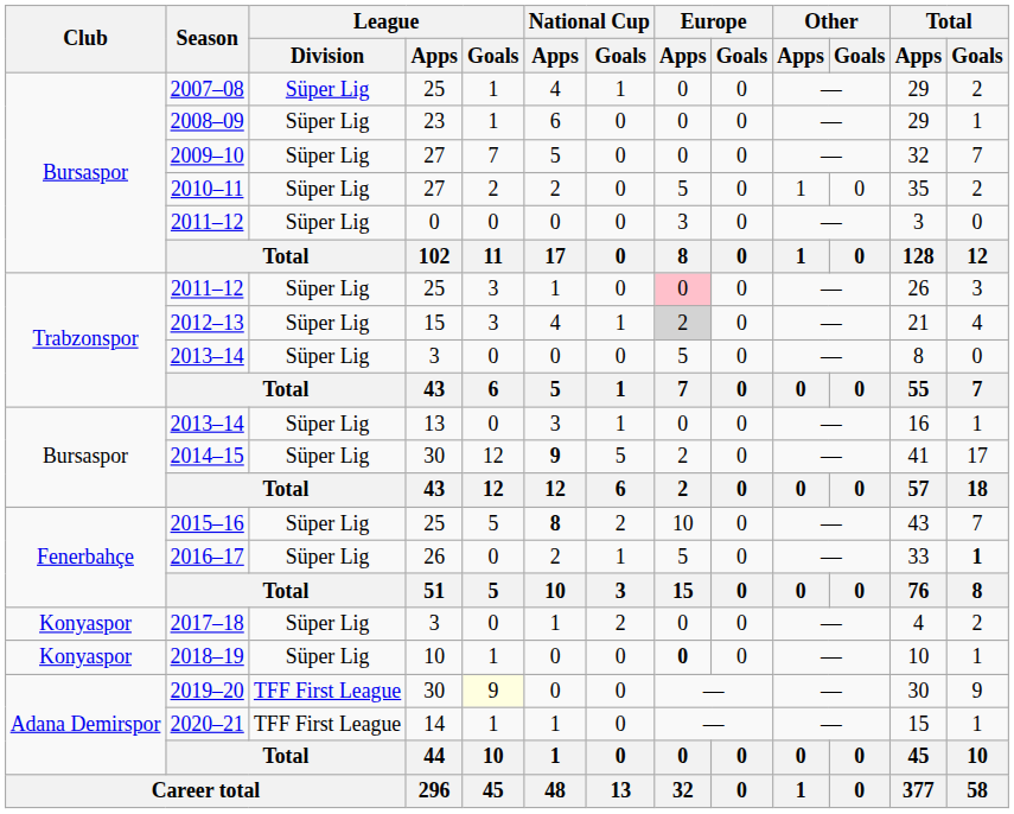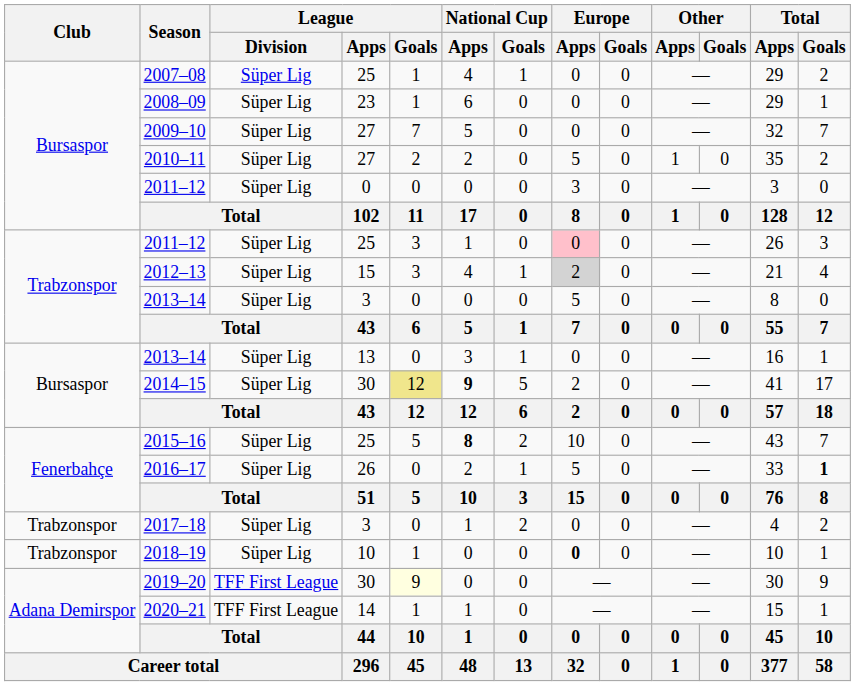2014–15 | League / Goals: no background -> khaki background
2017–18 | Club: Konyaspor -> Trabzonspor
2018–19 | Club: Konyaspor -> Trabzonspor
